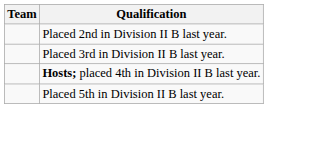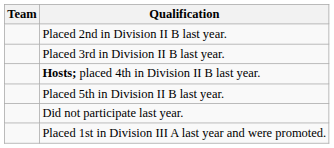+ row: Did not participate last year.
+ row: Placed 1st in Division III A last year and were promoted.
